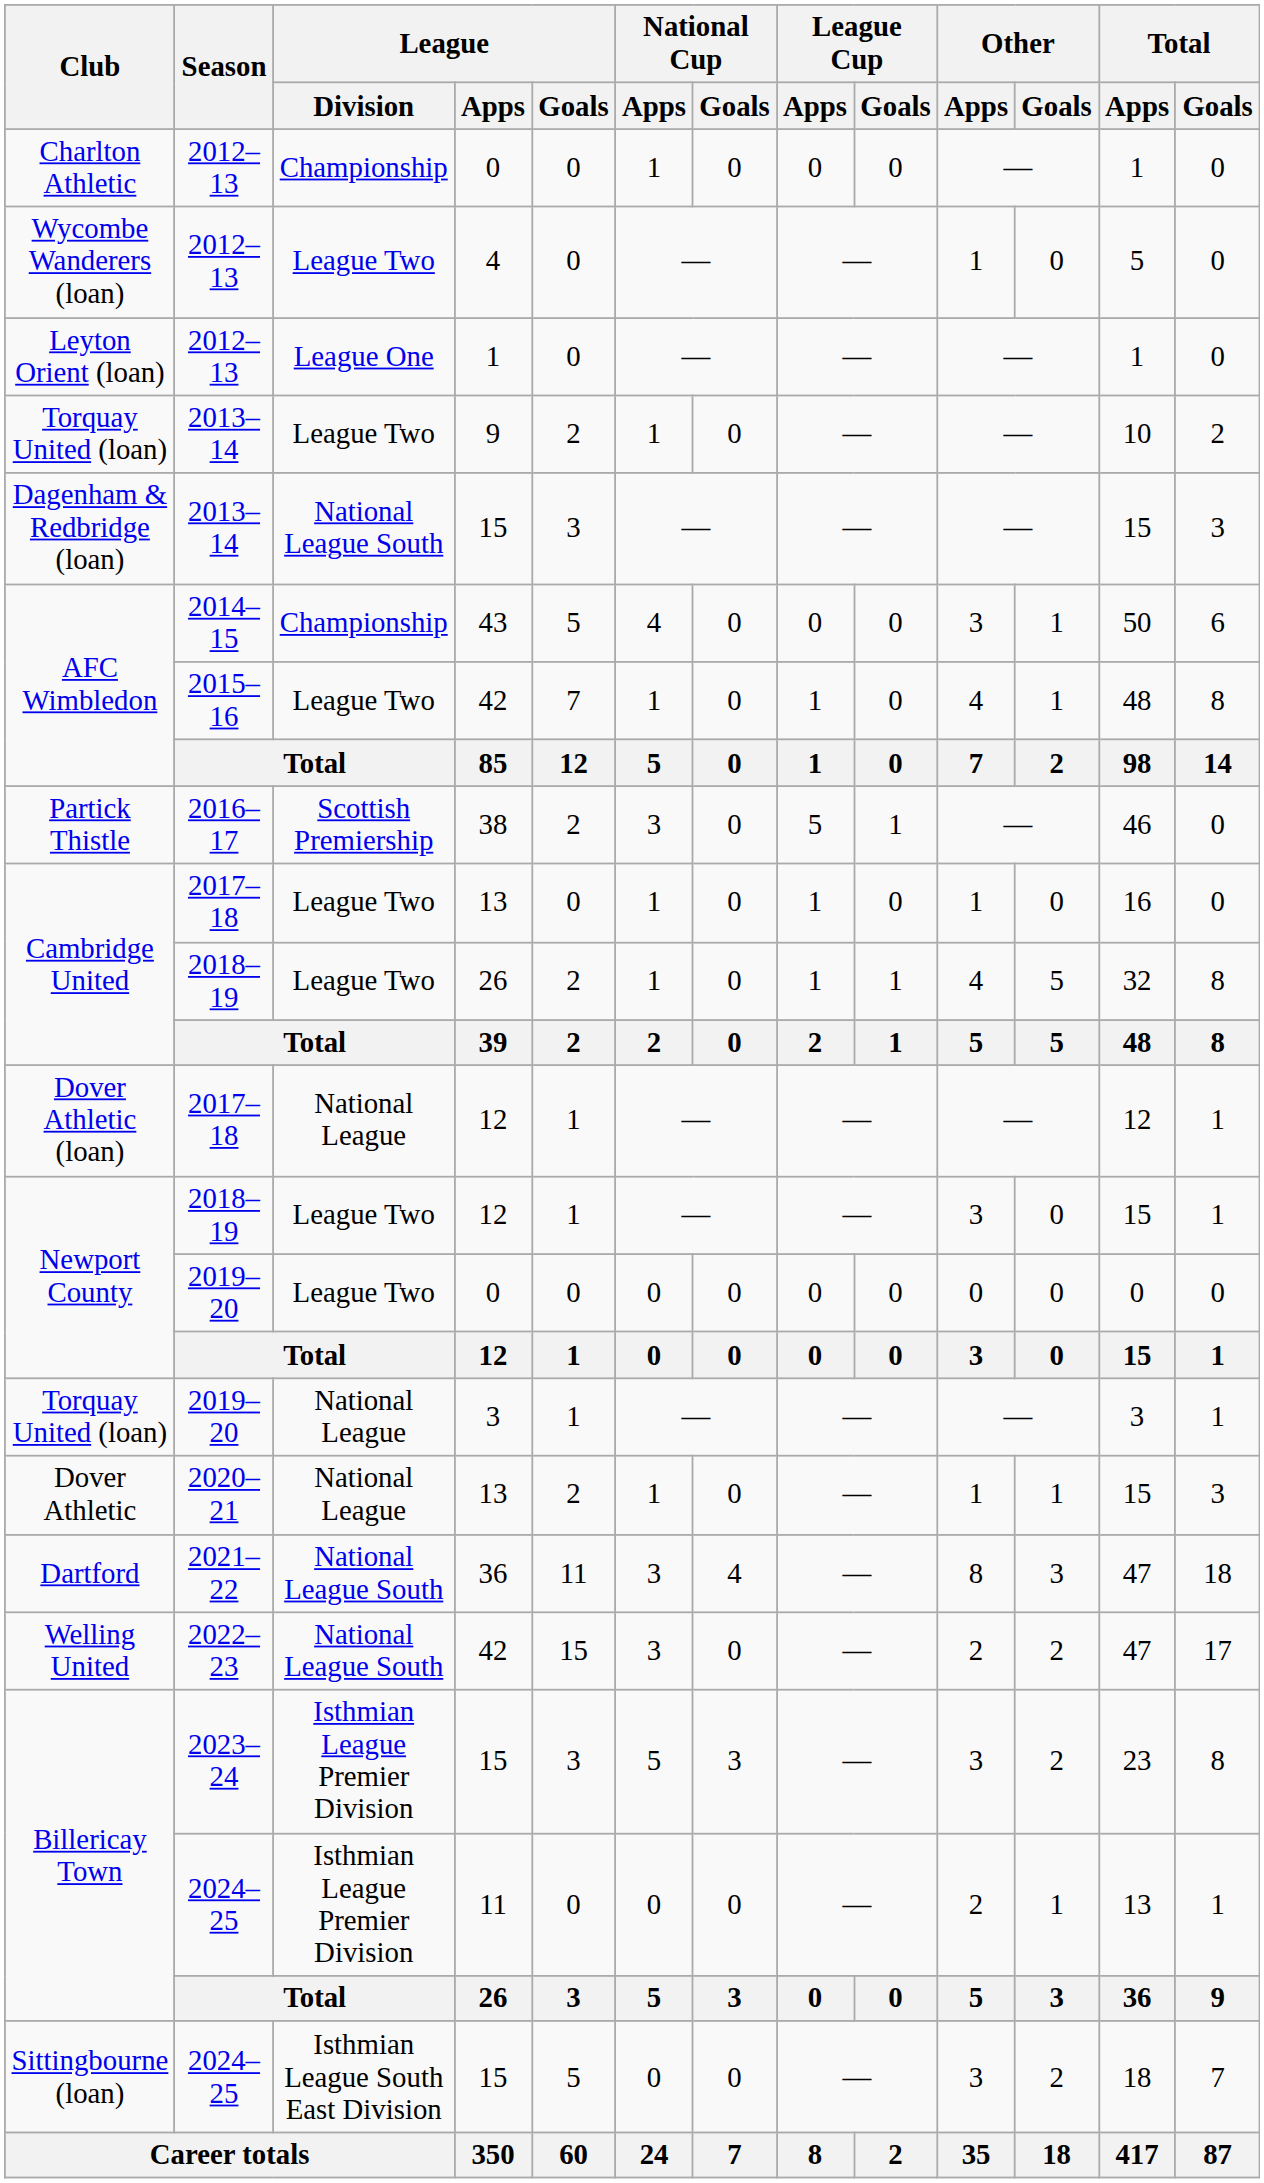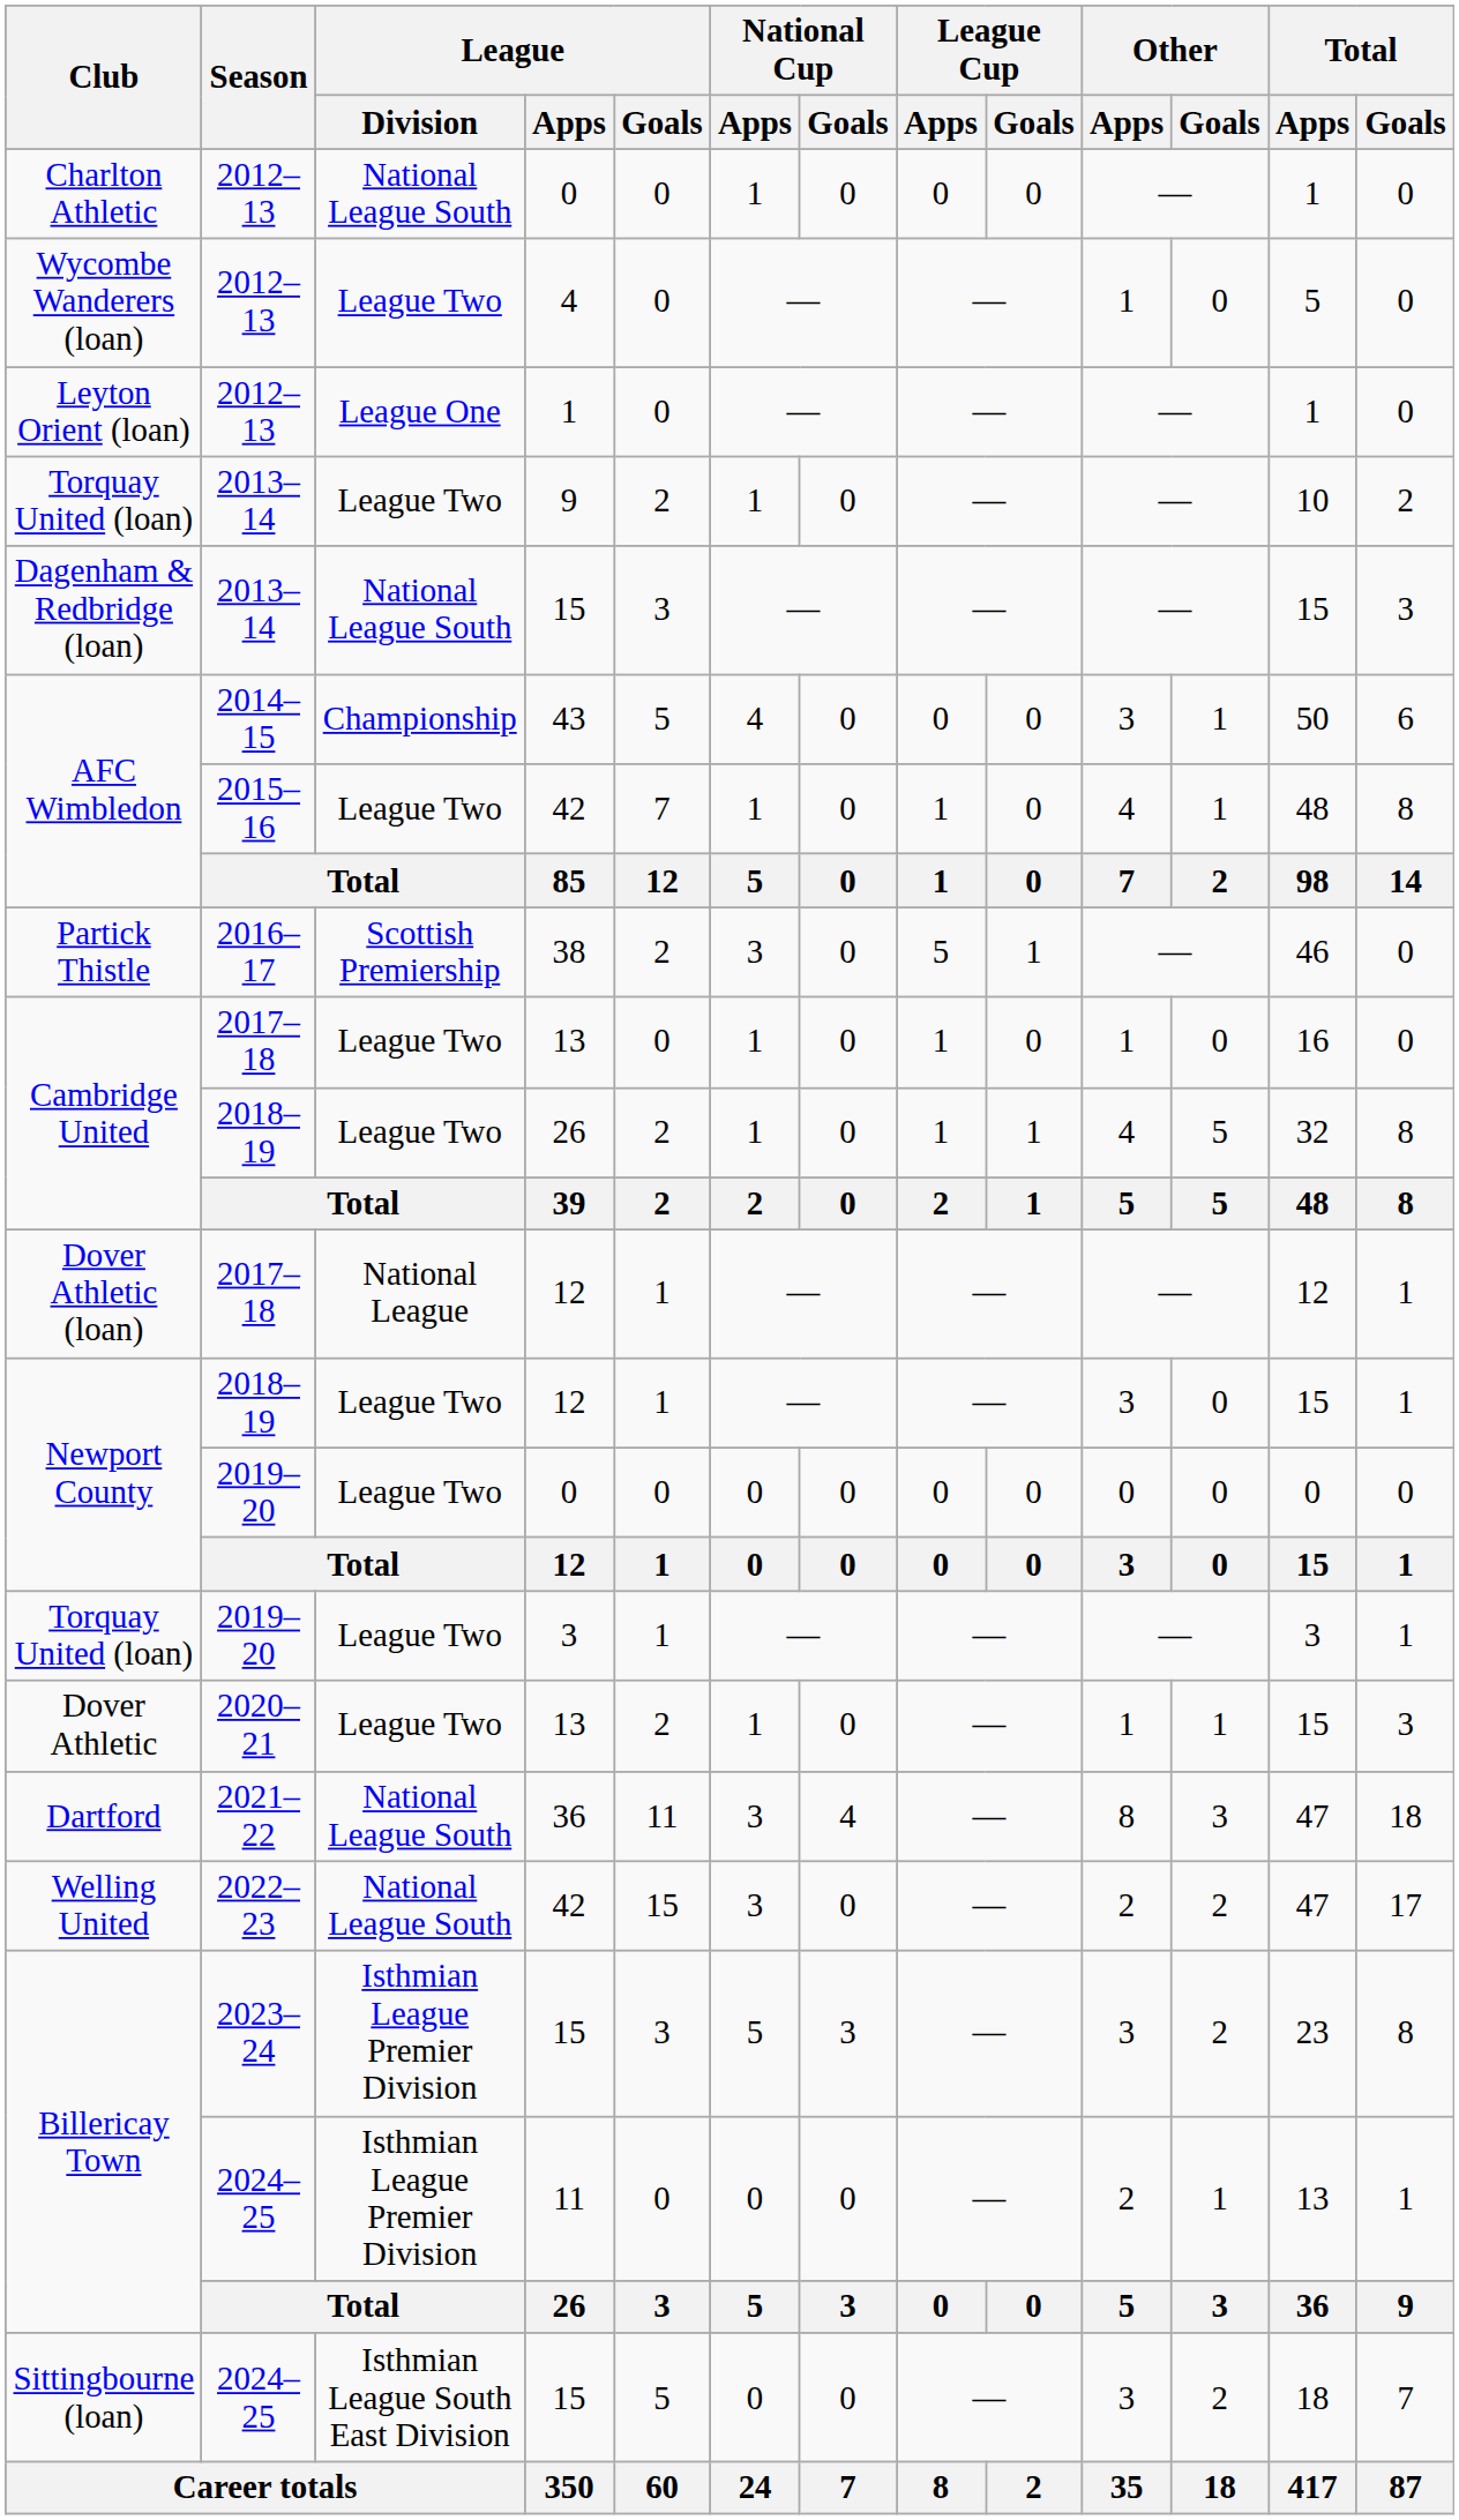Charlton Athletic | League / Division: Championship -> National League South
Torquay United (loan) / 3 | League / Division: National League -> League Two
Dover Athletic | League / Division: National League -> League Two
